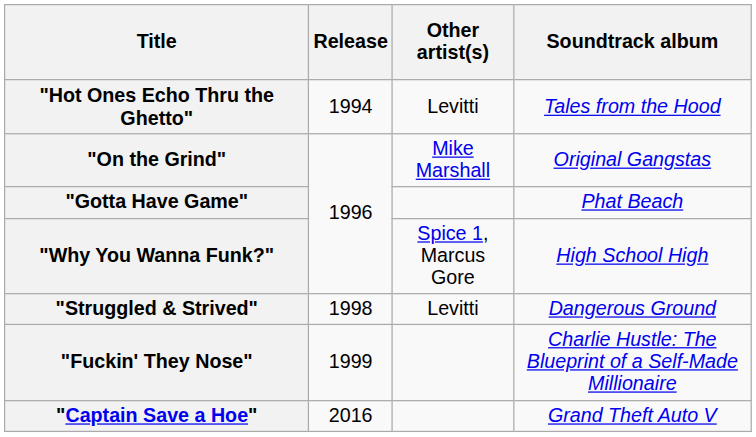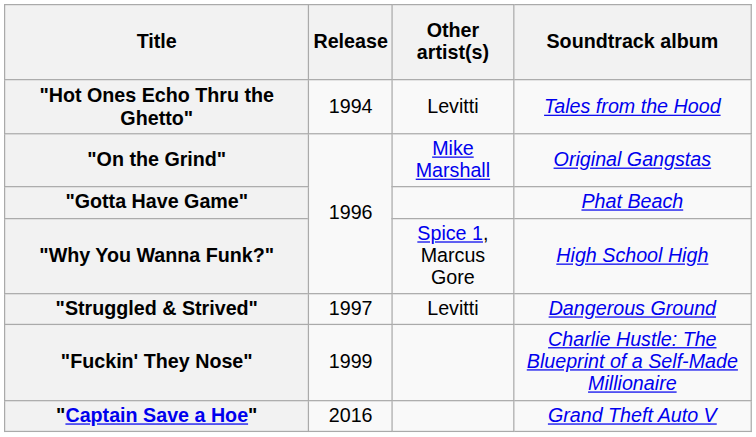"Struggled & Strived" | Release: 1998 -> 1997
